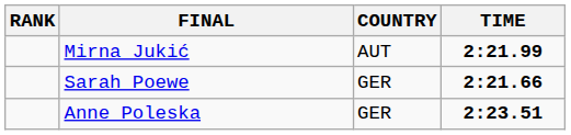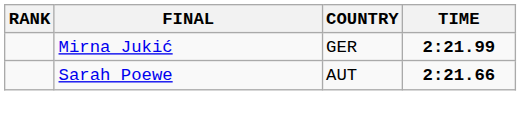Mirna Jukić | COUNTRY: AUT -> GER
Sarah Poewe | COUNTRY: GER -> AUT
- row: Anne Poleska | GER | 2:23.51
